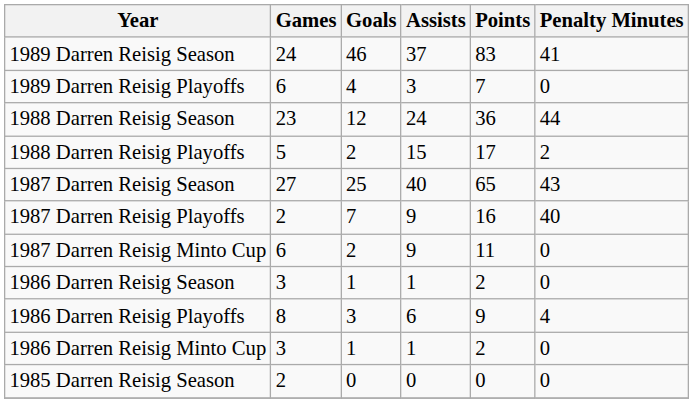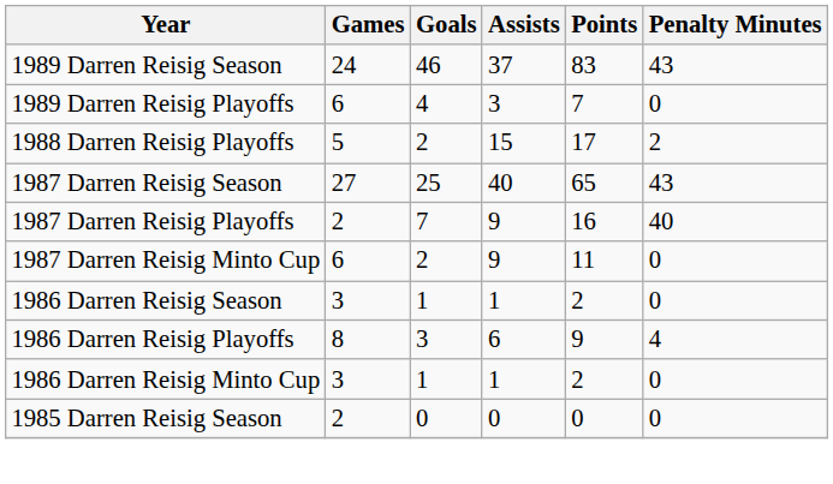1989 Darren Reisig Season | Penalty Minutes: 41 -> 43
- row: 1988 Darren Reisig Season | 23 | 12 | 24 | 36 | 44
